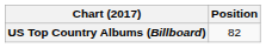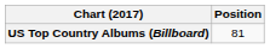US Top Country Albums (Billboard) | Position: 82 -> 81
